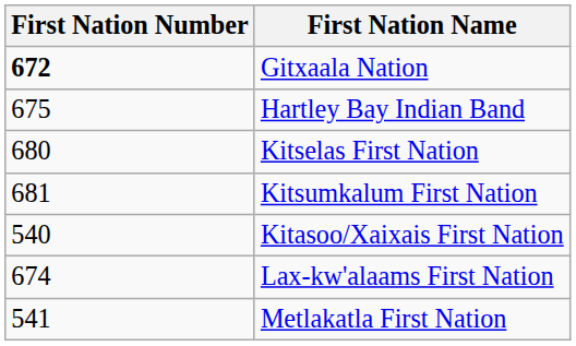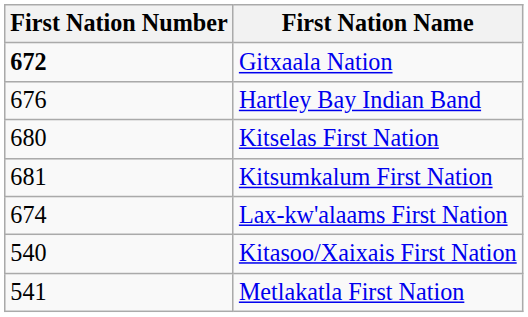Hartley Bay Indian Band | First Nation Number: 675 -> 676
rows swapped: Lax-kw'alaams First Nation <-> Kitasoo/Xaixais First Nation
